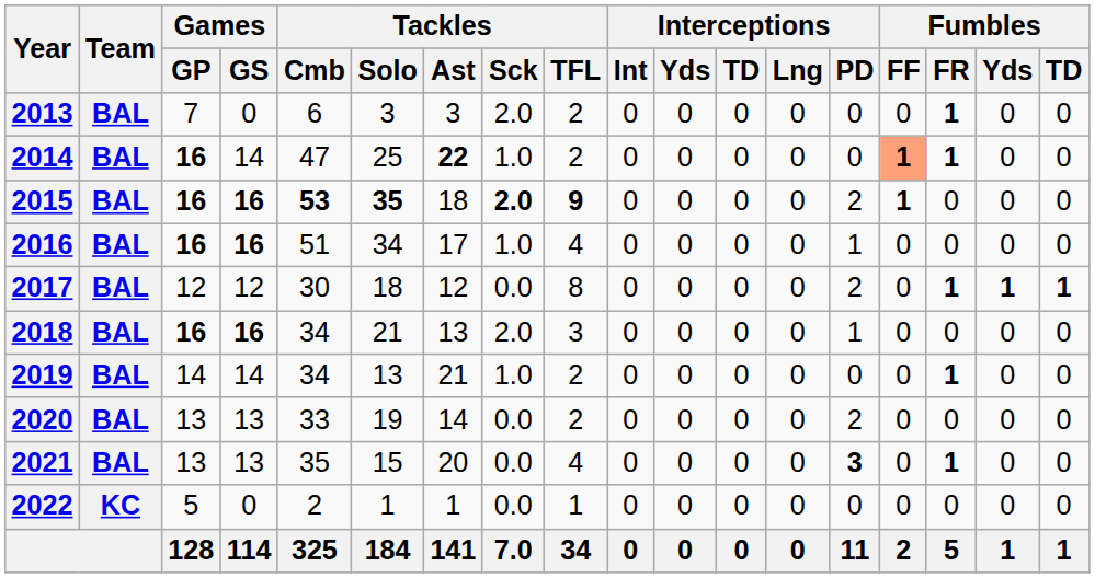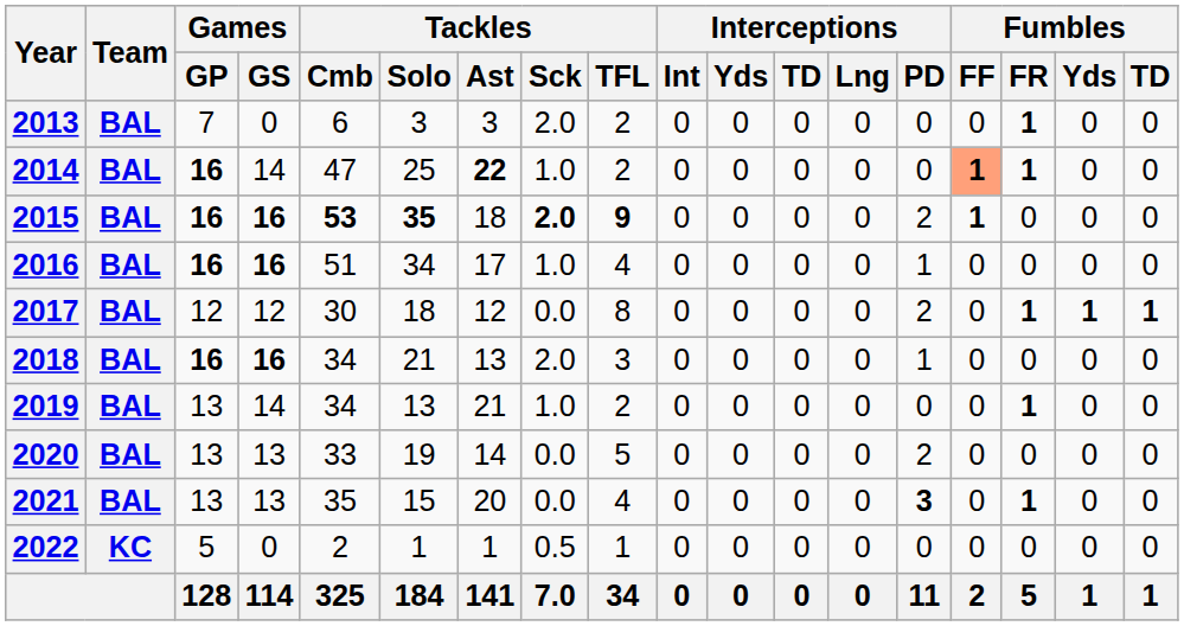2019 | Games / GP: 14 -> 13
2020 | Tackles / TFL: 2 -> 5
2022 | Tackles / Sck: 0.0 -> 0.5
